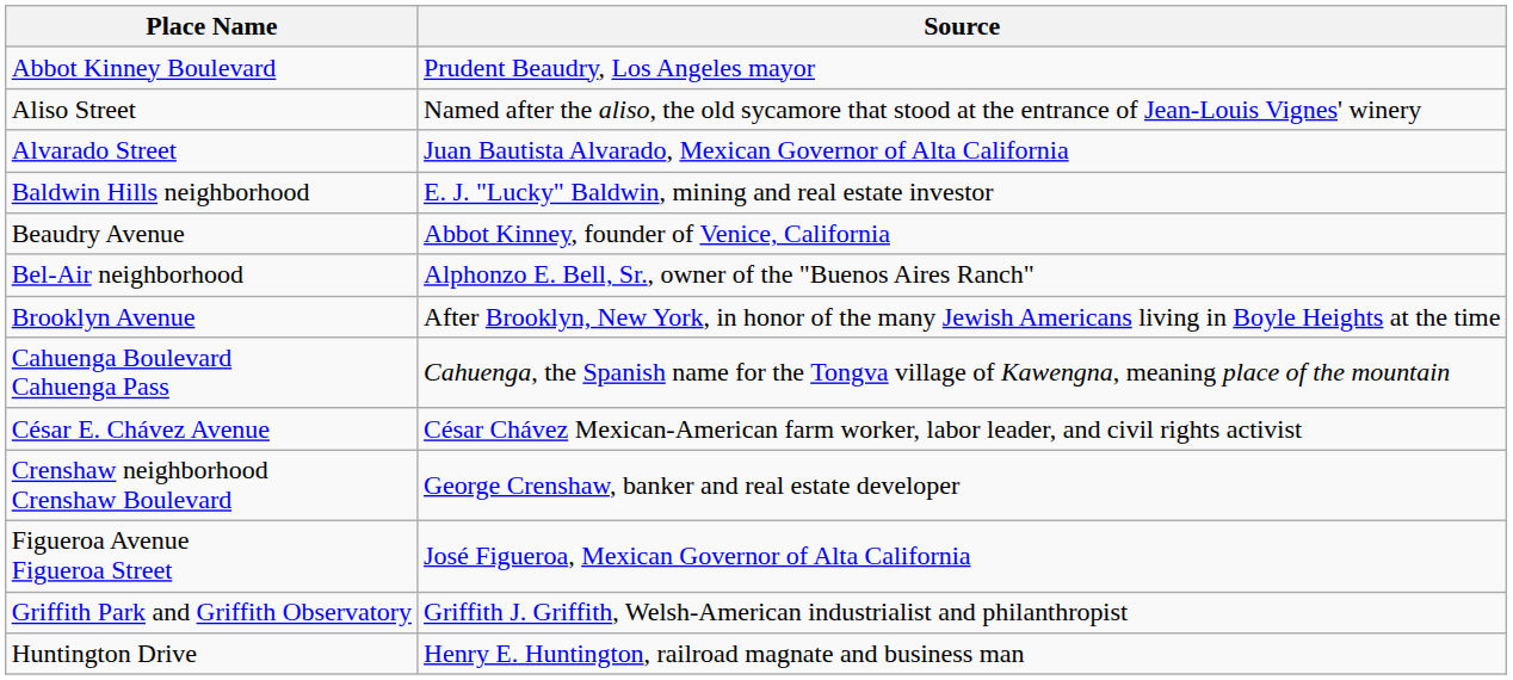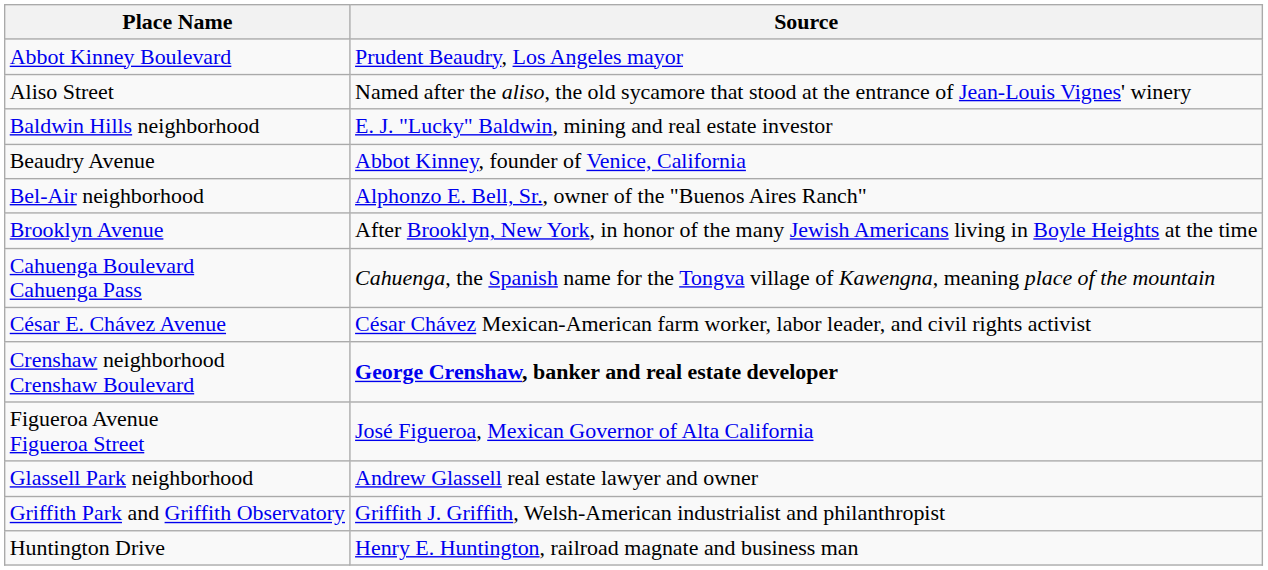- row: Alvarado Street | Juan Bautista Alvarado, Mexican Governor of Alta California
Crenshaw neighborhood Crenshaw Boulevard | Source: normal -> bold
+ row: Glassell Park neighborhood | Andrew Glassell real estate lawyer and owner
